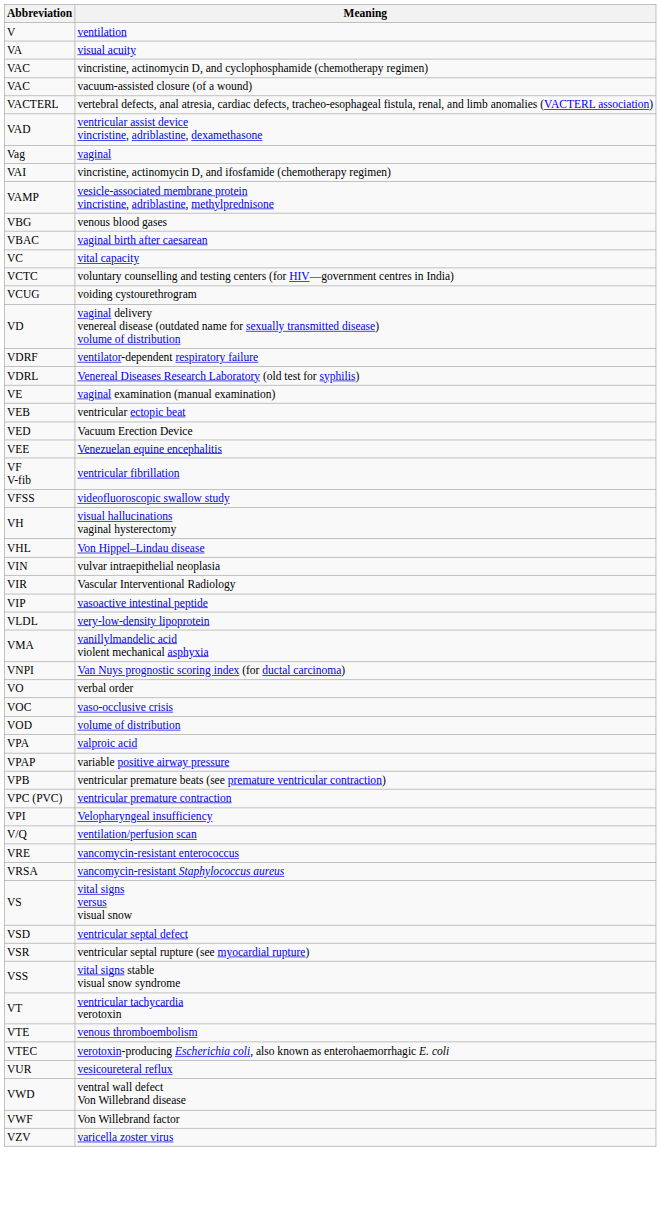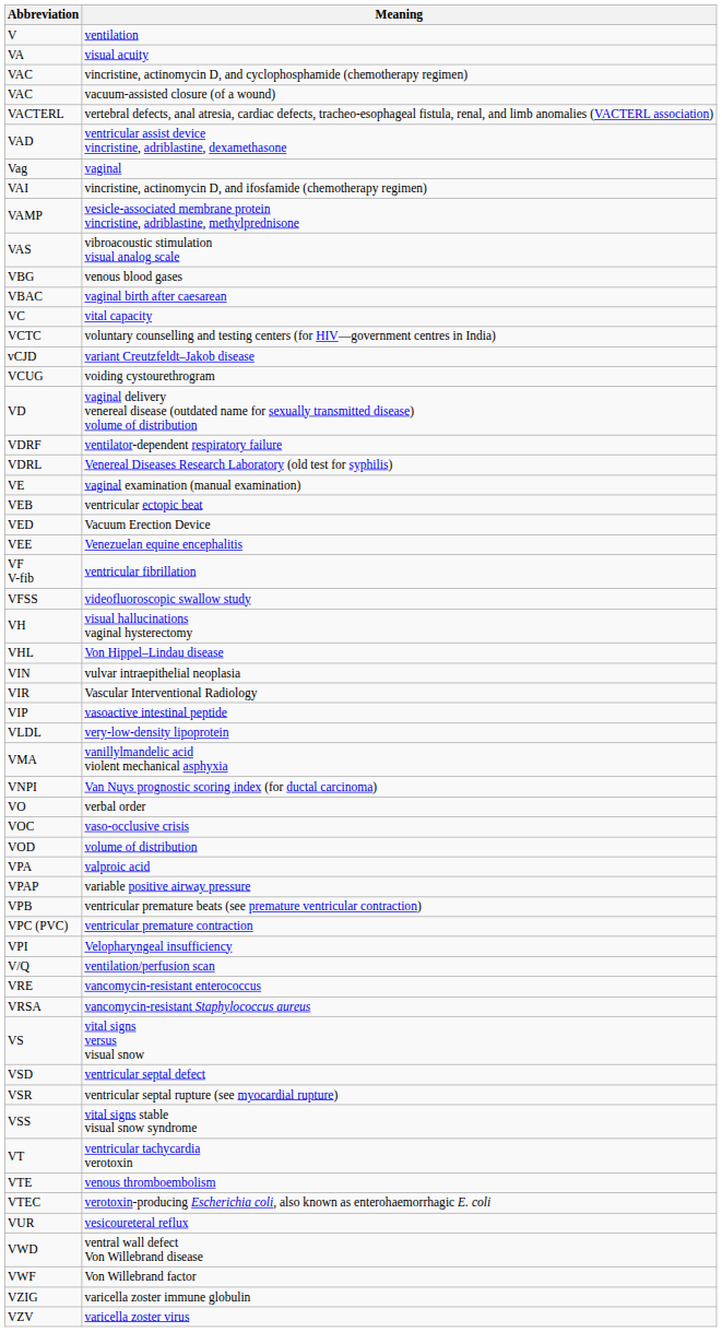+ row: VAS | vibroacoustic stimulation visual analog scale
+ row: vCJD | variant Creutzfeldt–Jakob disease
+ row: VZIG | varicella zoster immune globulin
